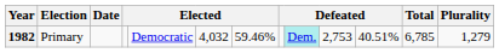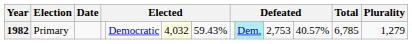1982 | column 6: no background -> lightyellow background
1982 | column 7: 59.46% -> 59.43%
1982 | column 11: 40.51% -> 40.57%
